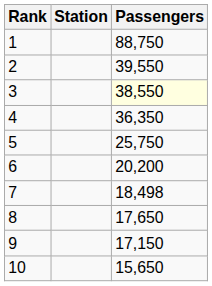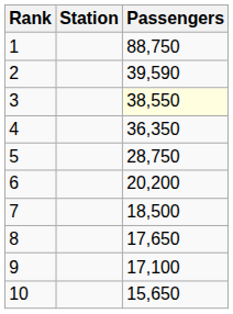2 | Passengers: 39,550 -> 39,590
5 | Passengers: 25,750 -> 28,750
7 | Passengers: 18,498 -> 18,500
9 | Passengers: 17,150 -> 17,100
